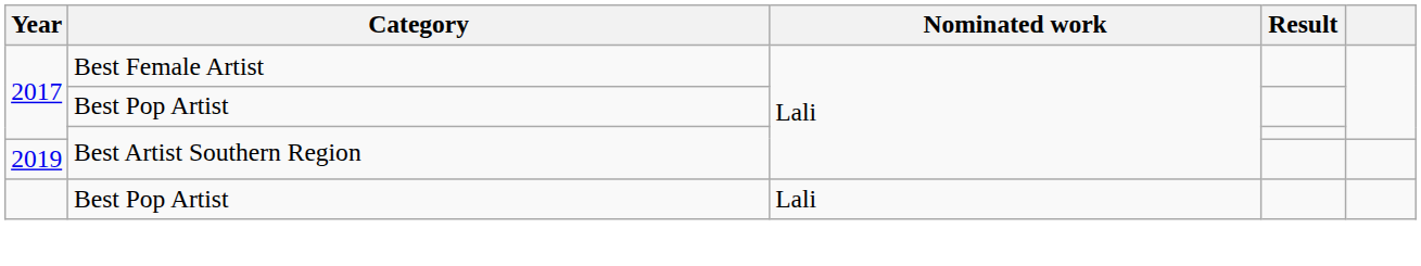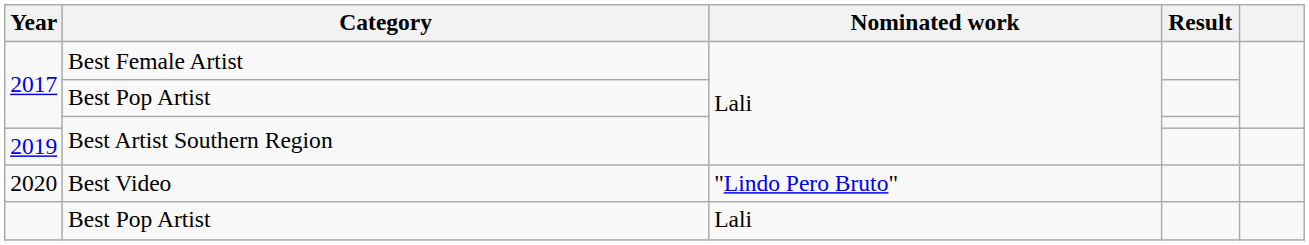+ row: 2020 | Best Video | "Lindo Pero Bruto"
